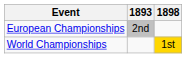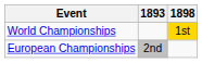rows swapped: World Championships <-> European Championships
